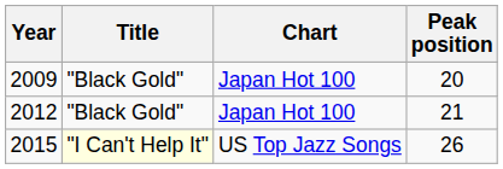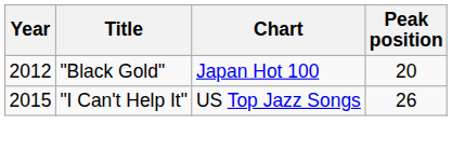20 | Year: 2009 -> 2012
- row: 2012 | "Black Gold" | Japan Hot 100 | 21
26 | Title: lightyellow background -> no background
